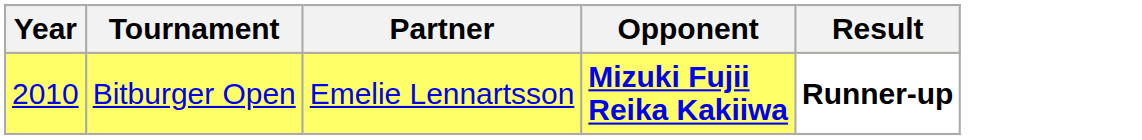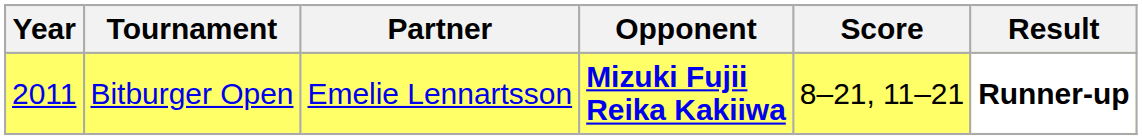+ column: Score | 8–21, 11–21
Bitburger Open | Year: 2010 -> 2011
